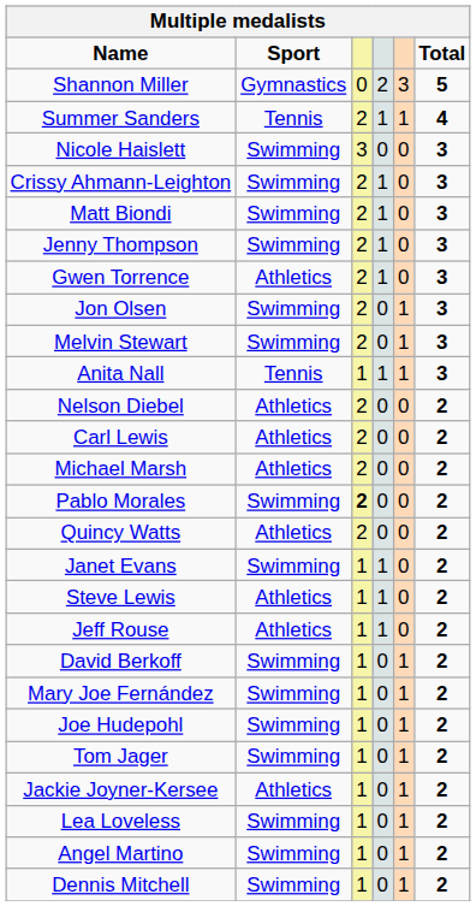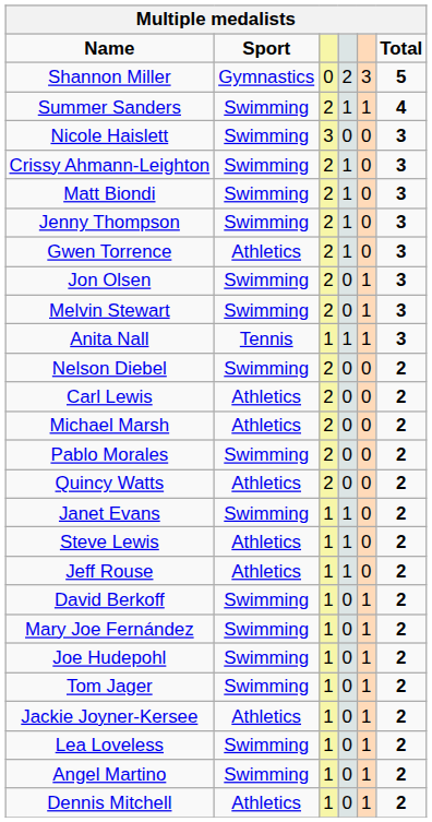Summer Sanders | Sport: Tennis -> Swimming
Nelson Diebel | Sport: Athletics -> Swimming
Pablo Morales | column 3: bold -> normal
Dennis Mitchell | Sport: Swimming -> Athletics
